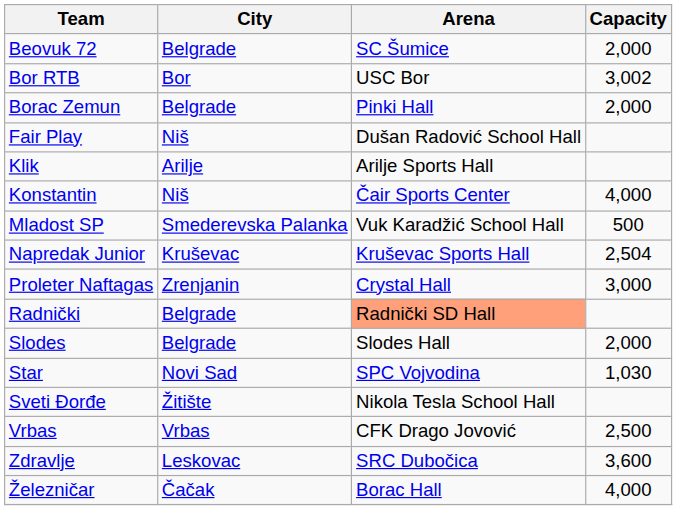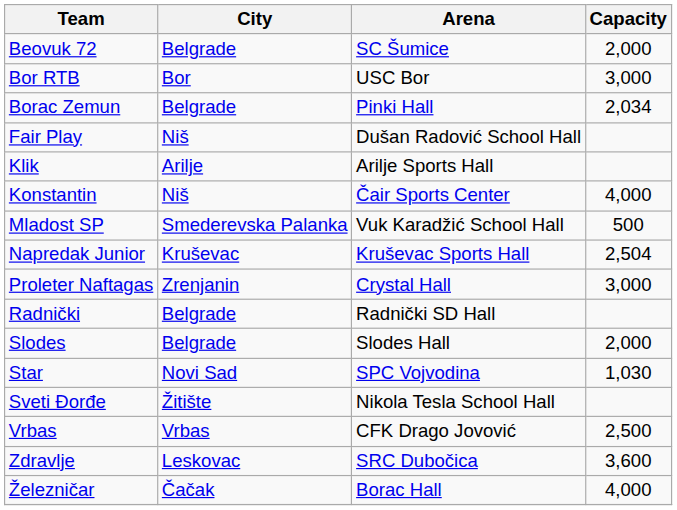Bor RTB | Capacity: 3,002 -> 3,000
Borac Zemun | Capacity: 2,000 -> 2,034
Radnički | Arena: lightsalmon background -> no background
